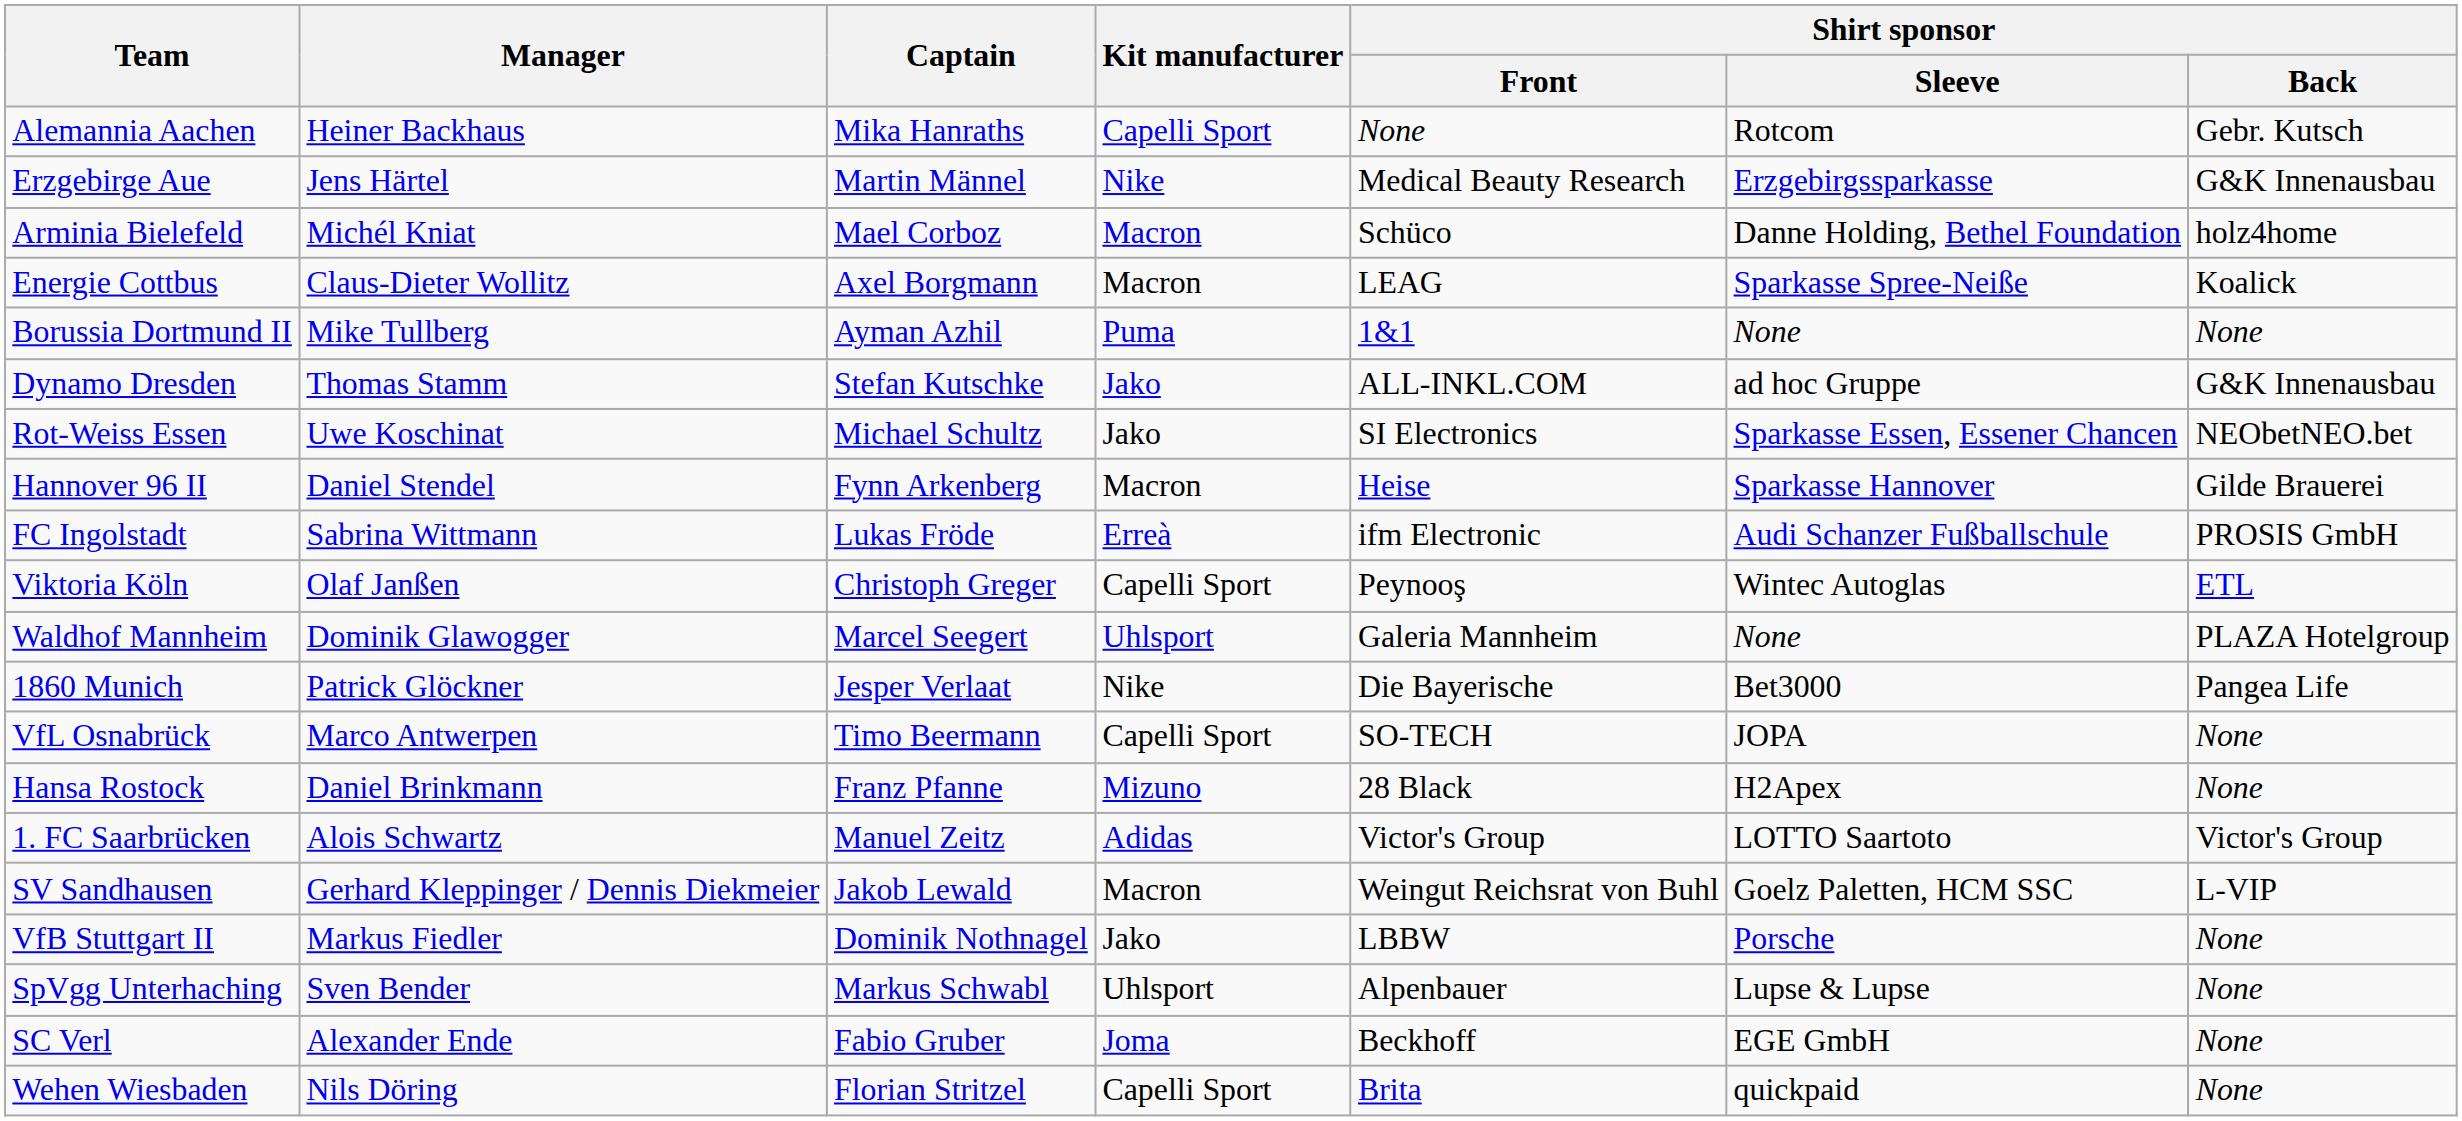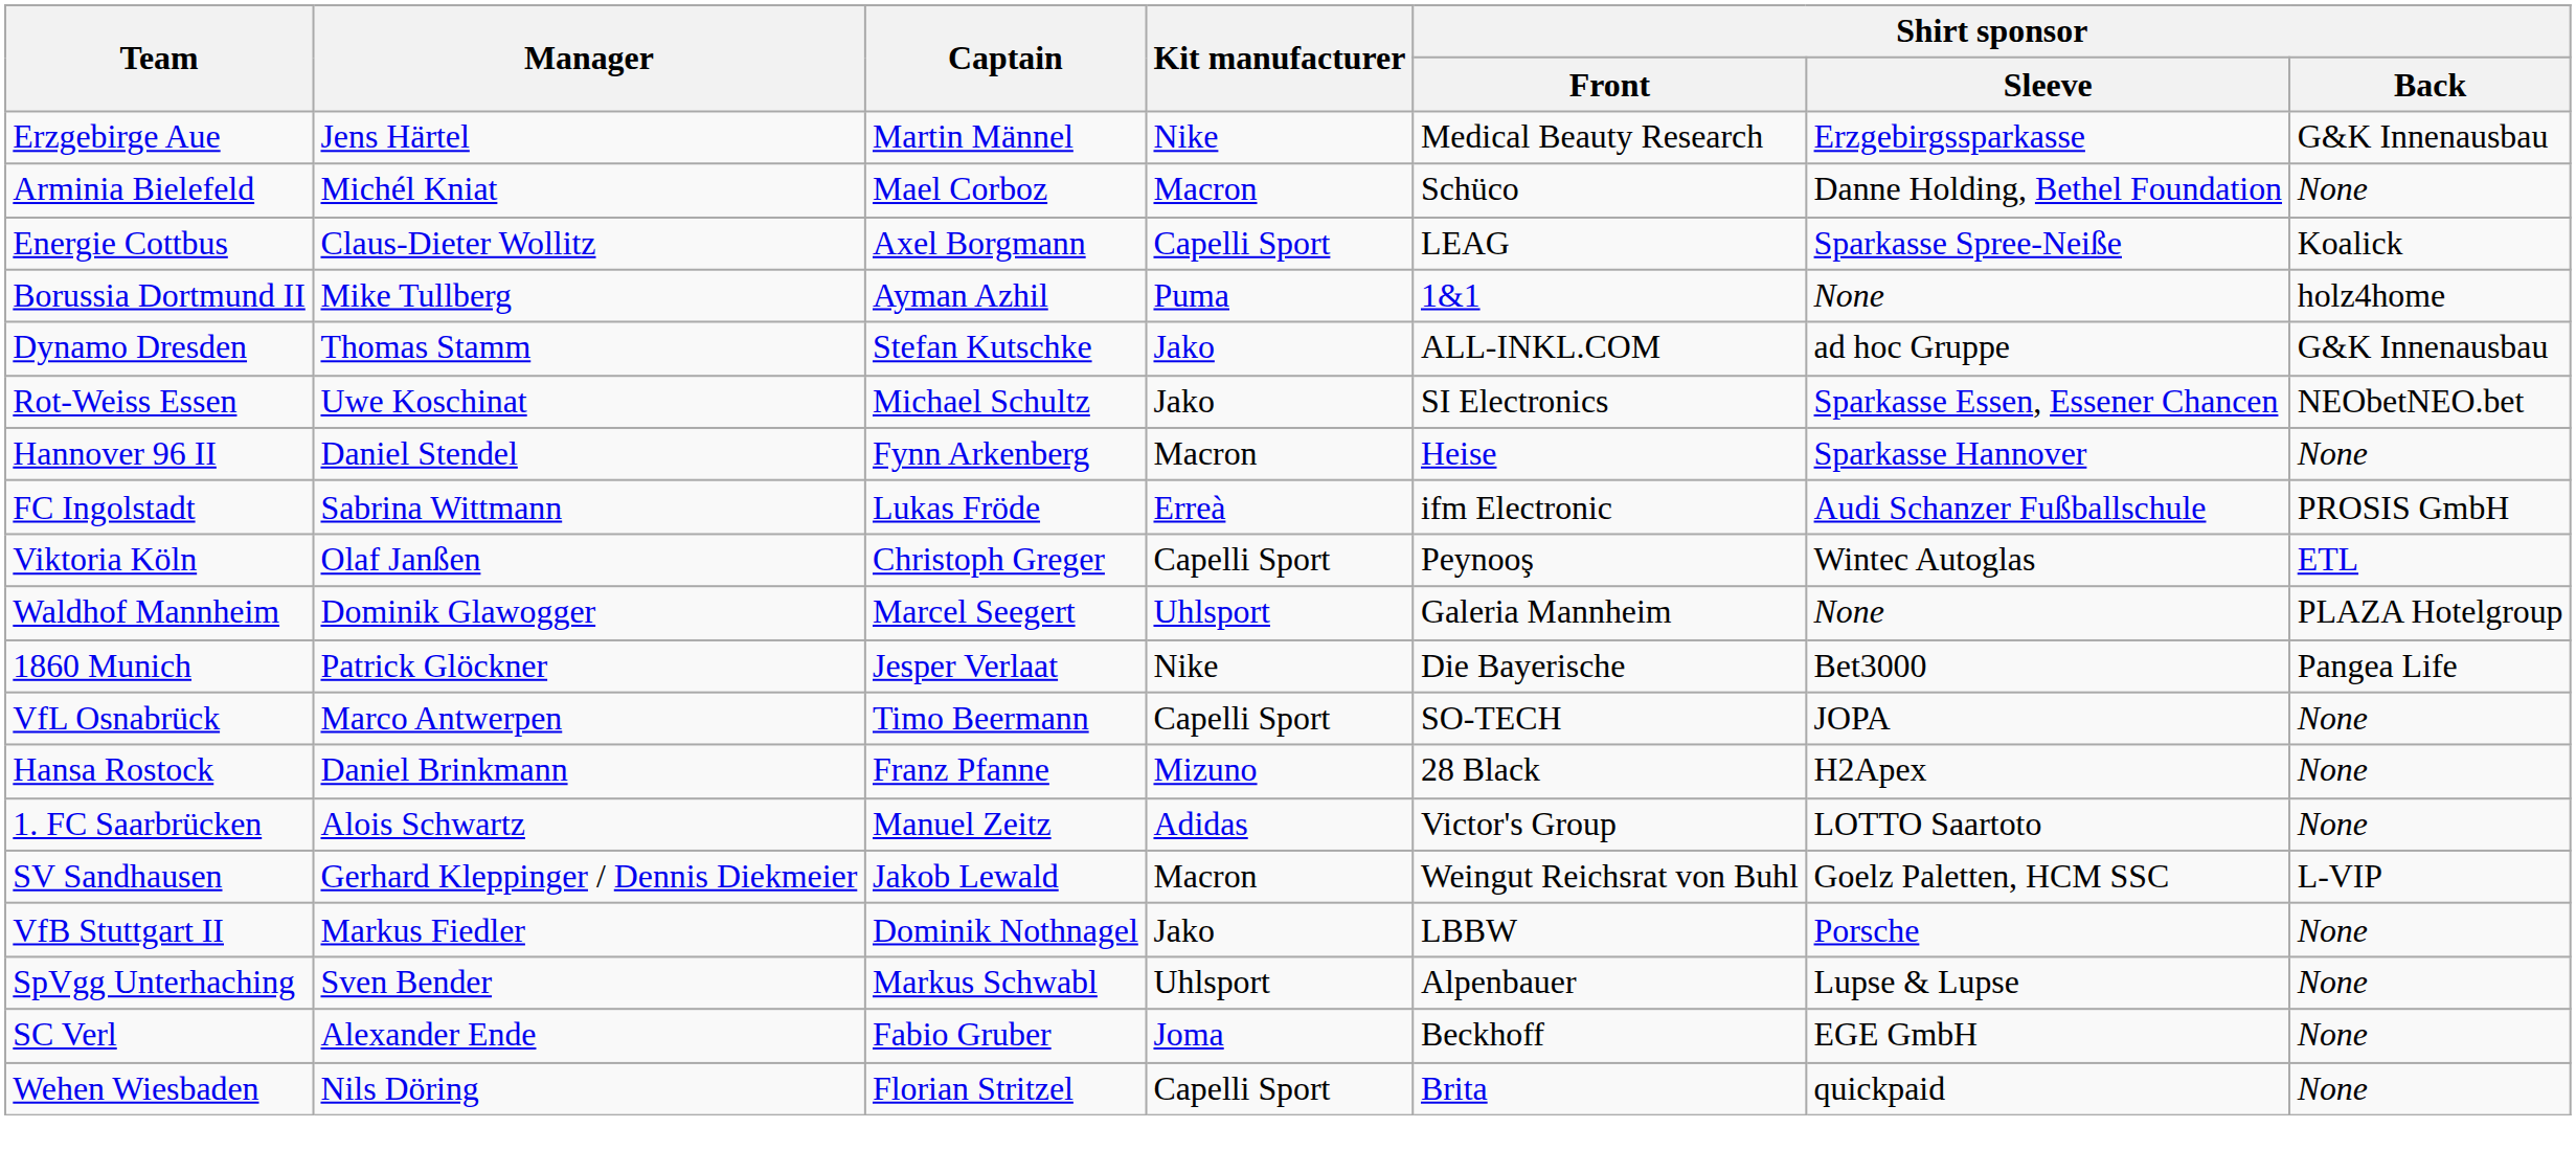- row: Alemannia Aachen | Heiner Backhaus | Mika Hanraths | Capelli Sport | None | Rotcom | Gebr. Kutsch
Arminia Bielefeld | Shirt sponsor / Back: holz4home -> None
Energie Cottbus | Kit manufacturer: Macron -> Capelli Sport
Borussia Dortmund II | Shirt sponsor / Back: None -> holz4home
Hannover 96 II | Shirt sponsor / Back: Gilde Brauerei -> None
1. FC Saarbrücken | Shirt sponsor / Back: Victor's Group -> None
